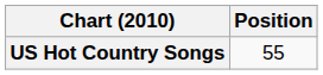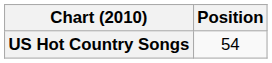US Hot Country Songs | Position: 55 -> 54
